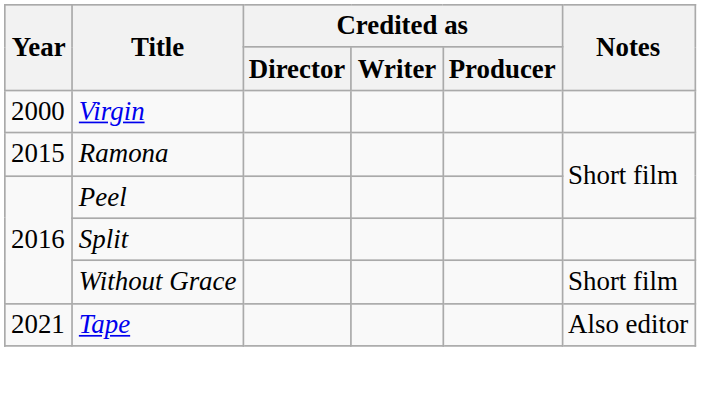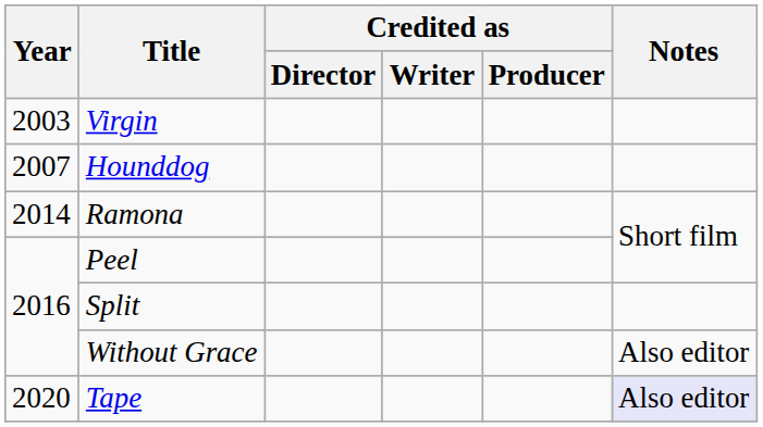Virgin | Year: 2000 -> 2003
+ row: 2007 | Hounddog
Ramona | Year: 2015 -> 2014
Without Grace | Notes: Short film -> Also editor
Tape | Year: 2021 -> 2020
Tape | Notes: no background -> lavender background
